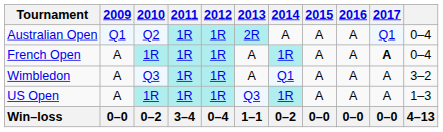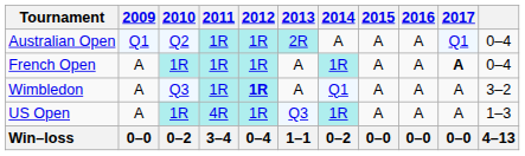Wimbledon | 2012: normal -> bold
US Open | 2011: 1R -> 4R
